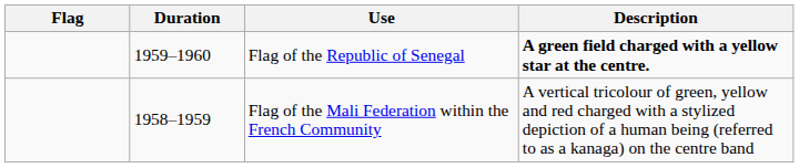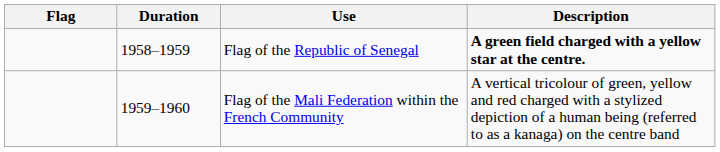Flag of the Republic of Senegal | Duration: 1959–1960 -> 1958–1959
Flag of the Mali Federation within the French Community | Duration: 1958–1959 -> 1959–1960
